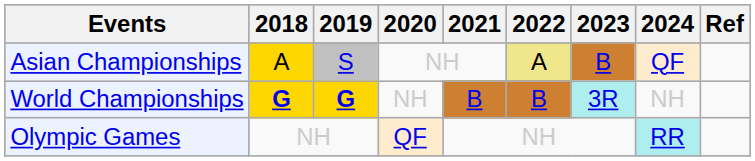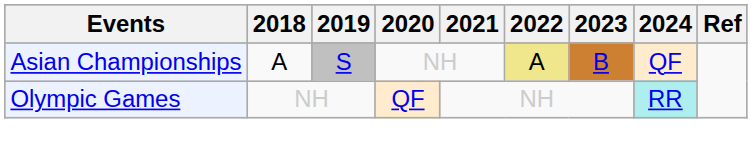Asian Championships | 2018: gold background -> no background
- row: World Championships | G | G | NH | B | B | 3R | NH
